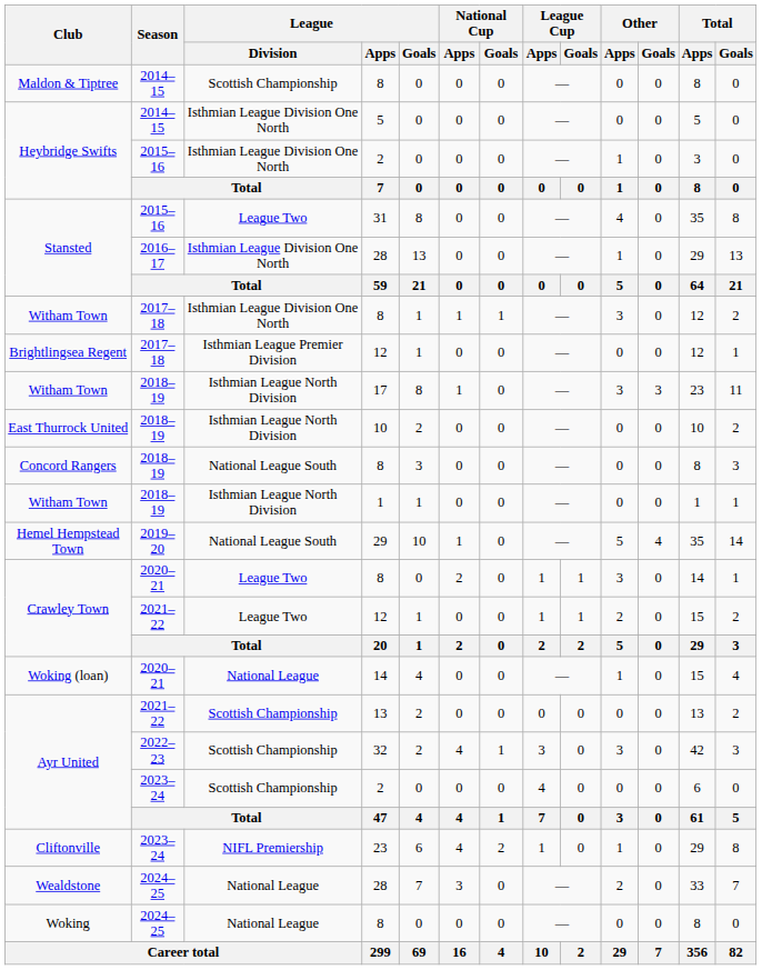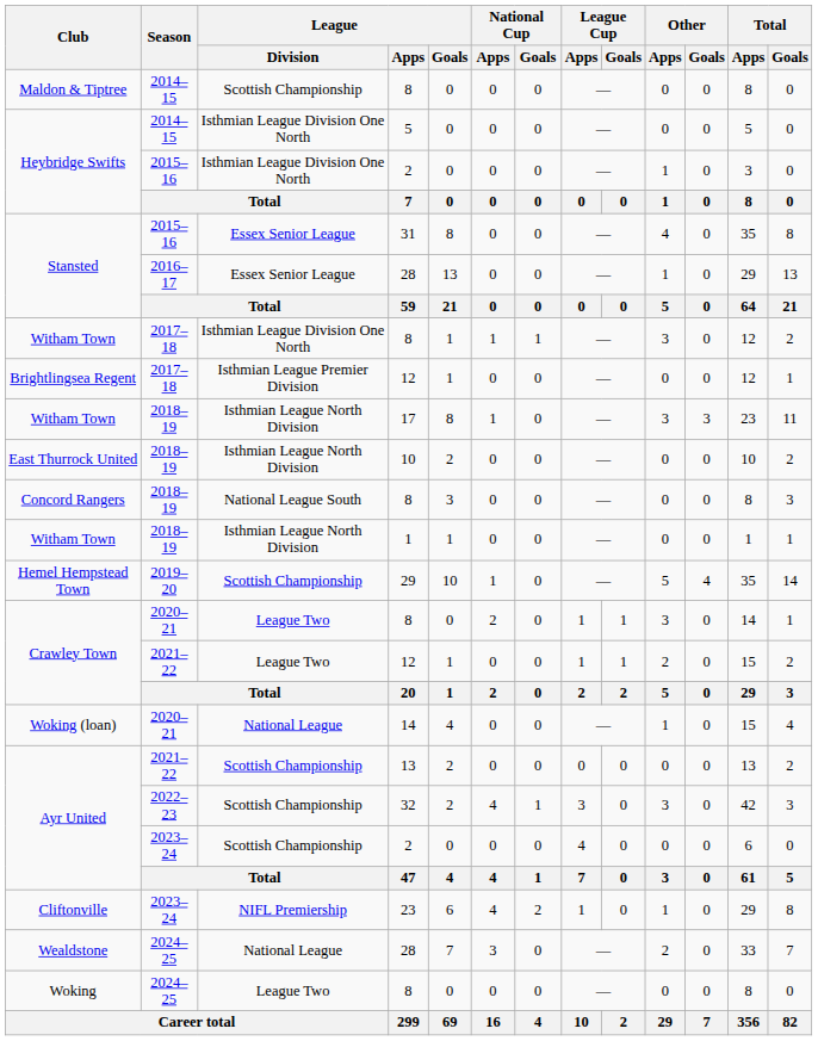Stansted / 31 | League / Division: League Two -> Essex Senior League
Stansted / 28 | League / Division: Isthmian League Division One North -> Essex Senior League
Hemel Hempstead Town | League / Division: National League South -> Scottish Championship
Woking | League / Division: National League -> League Two
